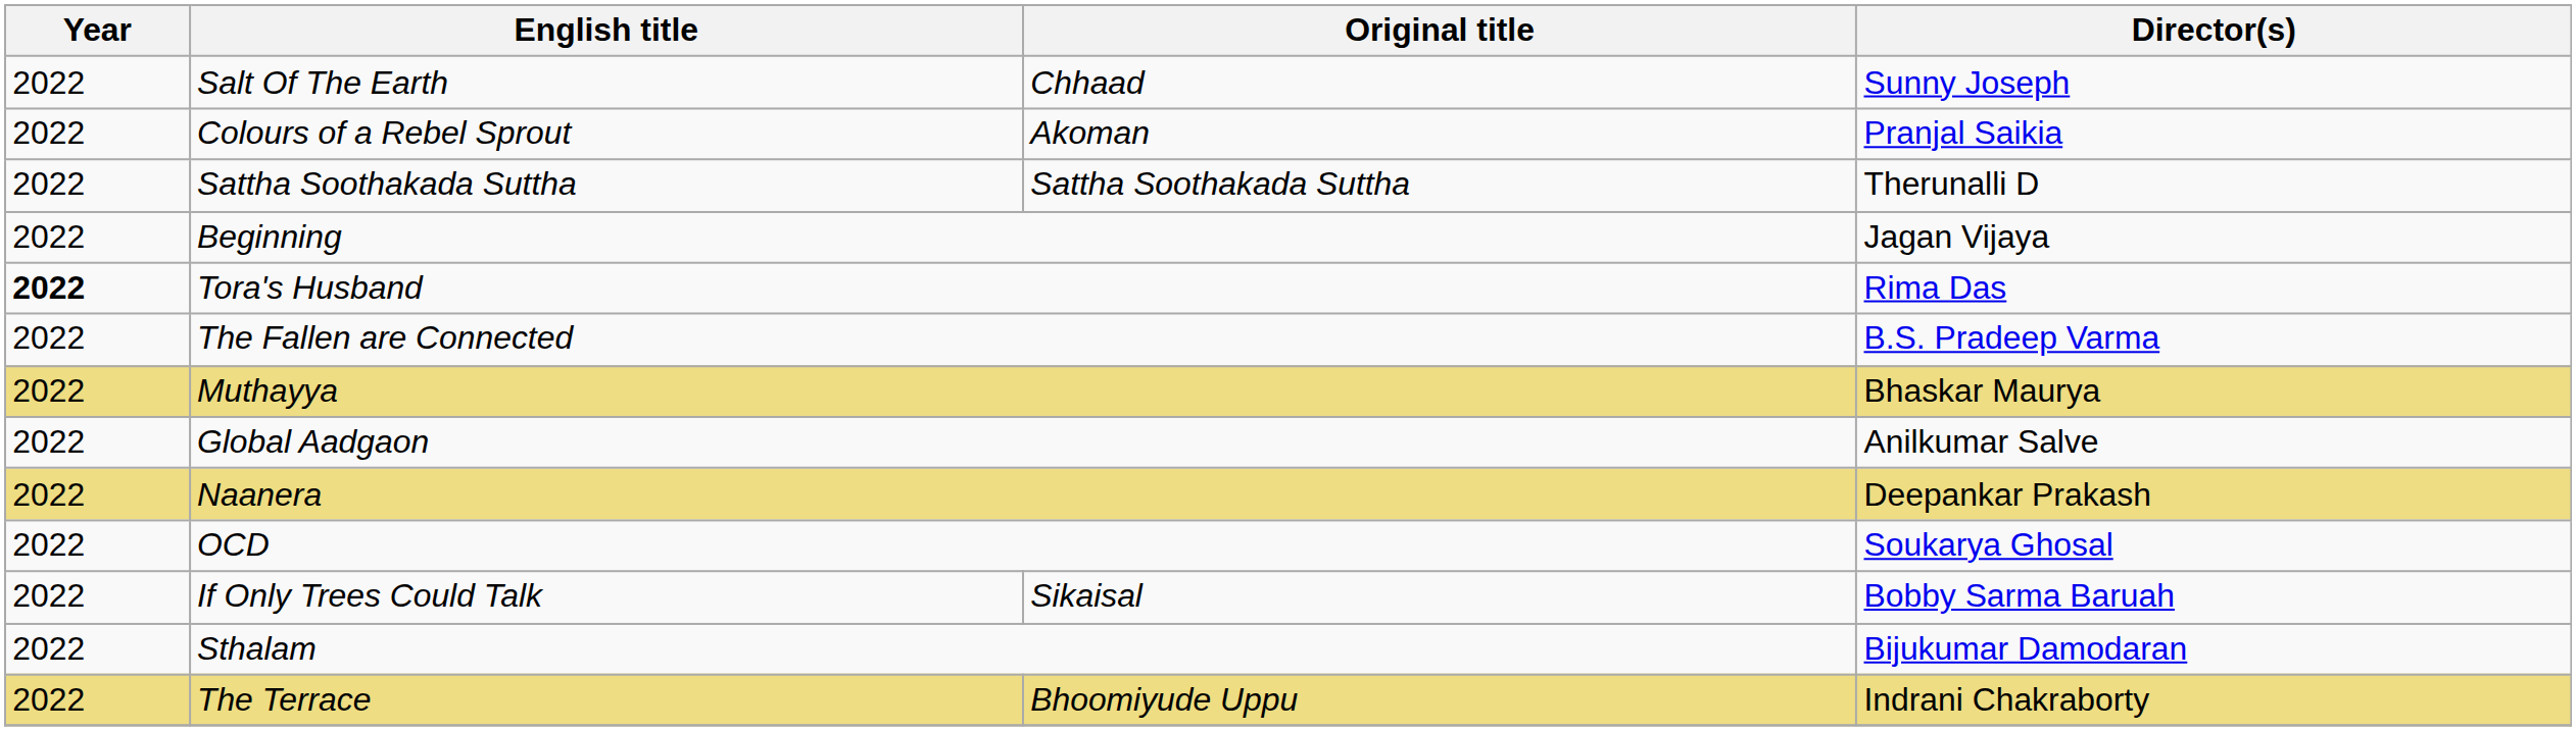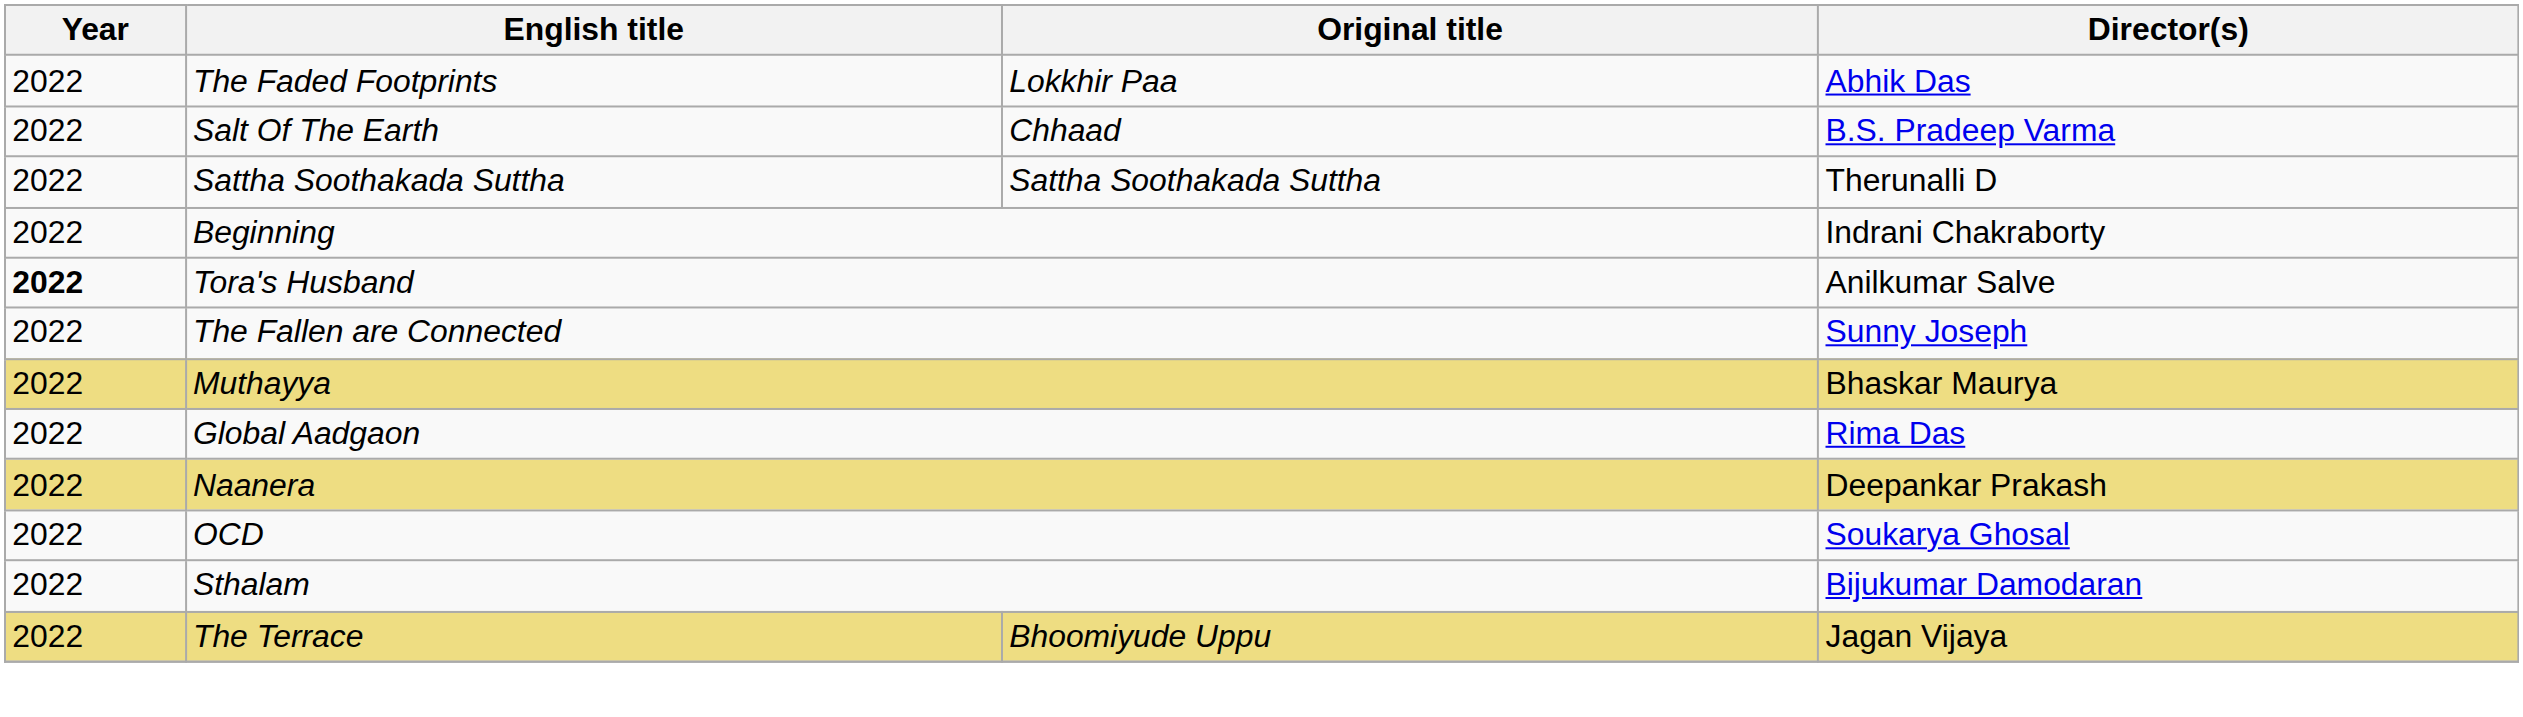+ row: 2022 | The Faded Footprints | Lokkhir Paa | Abhik Das
Salt Of The Earth | Director(s): Sunny Joseph -> B.S. Pradeep Varma
- row: 2022 | Colours of a Rebel Sprout | Akoman | Pranjal Saikia
Beginning | Director(s): Jagan Vijaya -> Indrani Chakraborty
Tora's Husband | Director(s): Rima Das -> Anilkumar Salve
The Fallen are Connected | Director(s): B.S. Pradeep Varma -> Sunny Joseph
Global Aadgaon | Director(s): Anilkumar Salve -> Rima Das
- row: 2022 | If Only Trees Could Talk | Sikaisal | Bobby Sarma Baruah
The Terrace | Director(s): Indrani Chakraborty -> Jagan Vijaya
